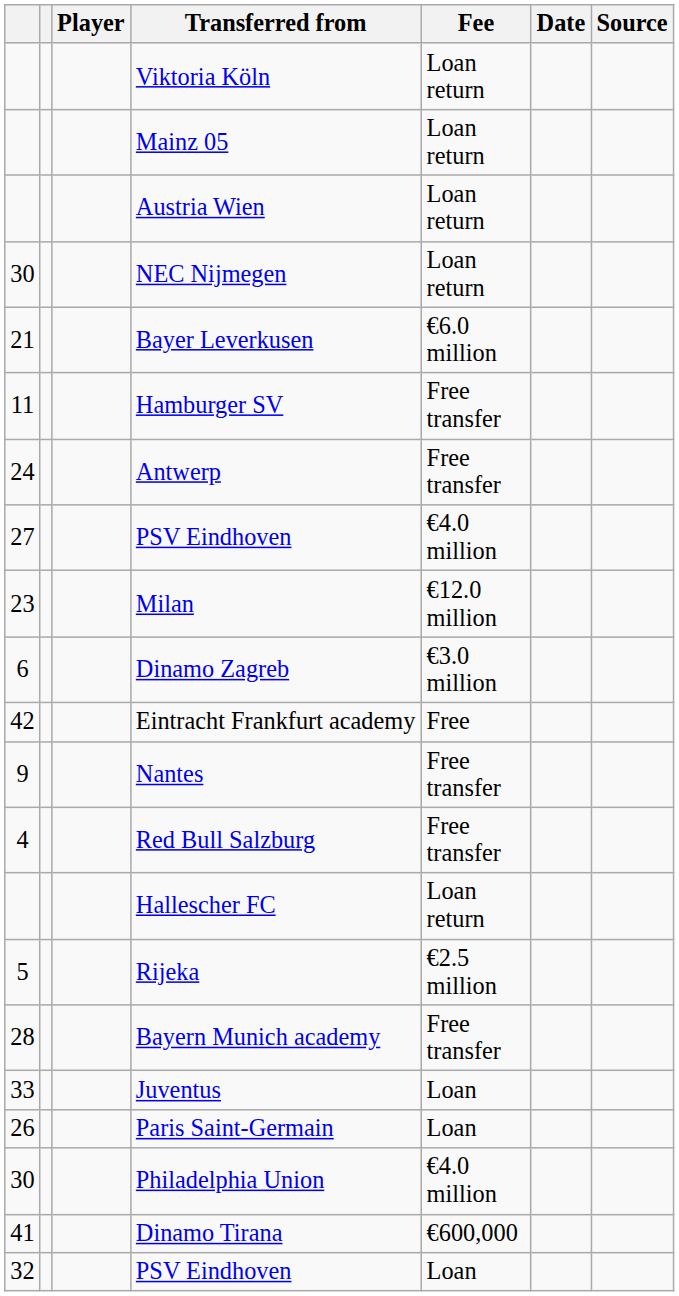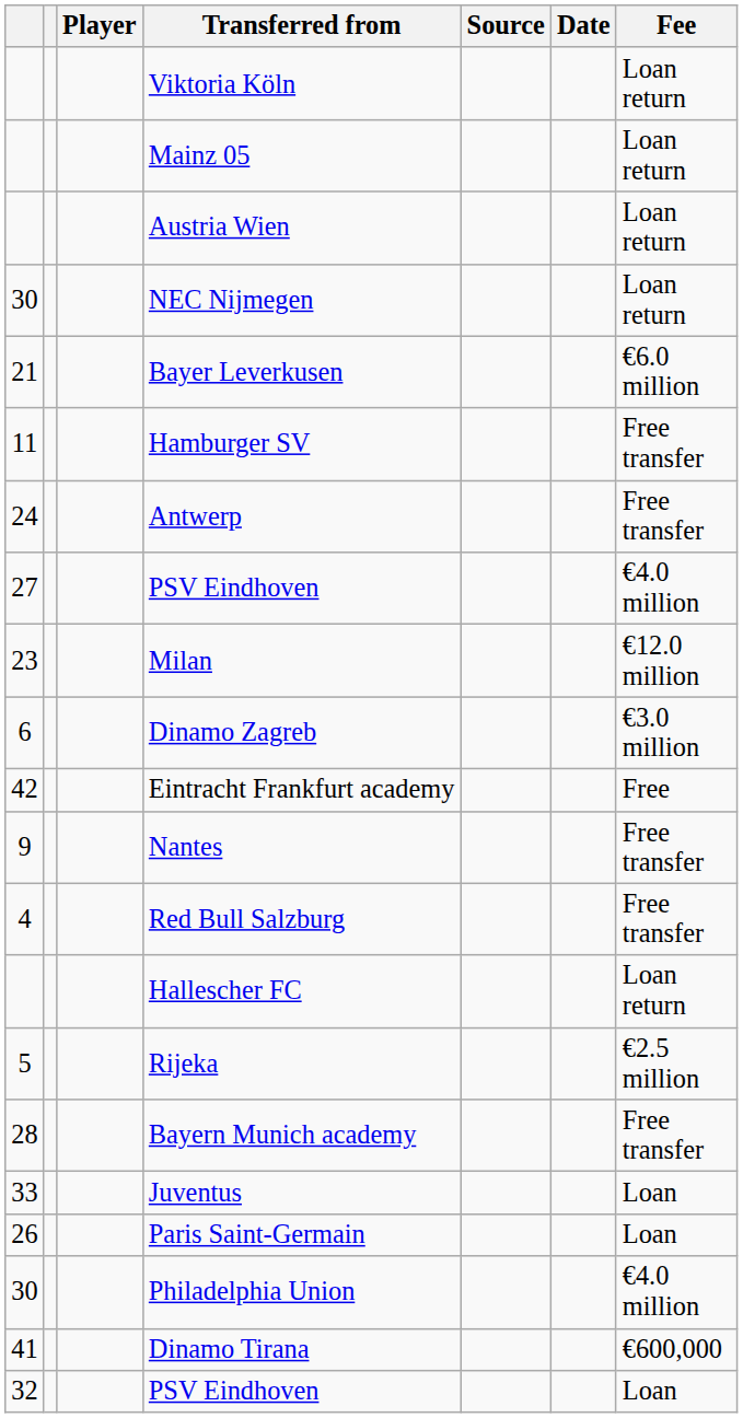columns swapped: Fee <-> Source
